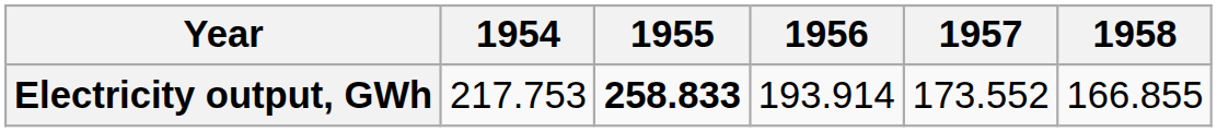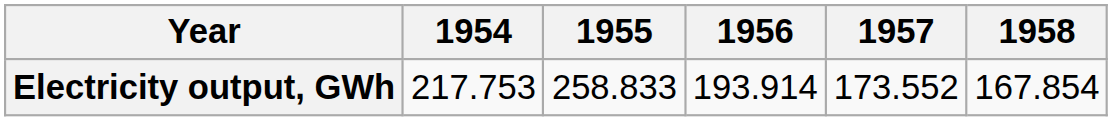Electricity output, GWh | 1955: bold -> normal
Electricity output, GWh | 1958: 166.855 -> 167.854
